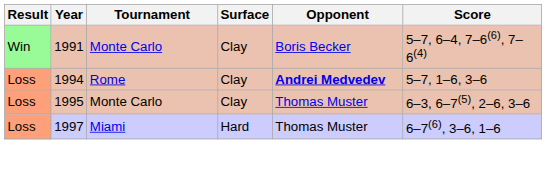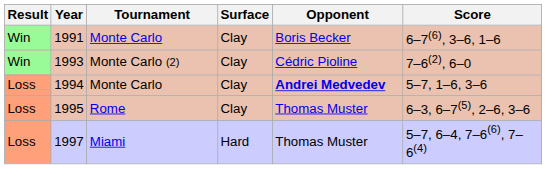1991 | Score: 5–7, 6–4, 7–6(6), 7–6(4) -> 6–7(6), 3–6, 1–6
+ row: Win | 1993 | Monte Carlo (2) | Clay | Cédric Pioline | 7–6(2), 6–0
1994 | Tournament: Rome -> Monte Carlo
1995 | Tournament: Monte Carlo -> Rome
1997 | Score: 6–7(6), 3–6, 1–6 -> 5–7, 6–4, 7–6(6), 7–6(4)
